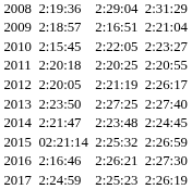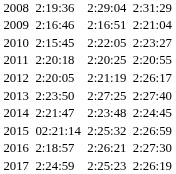2009 | column 3: 2:18:57 -> 2:16:46
2016 | column 3: 2:16:46 -> 2:18:57
